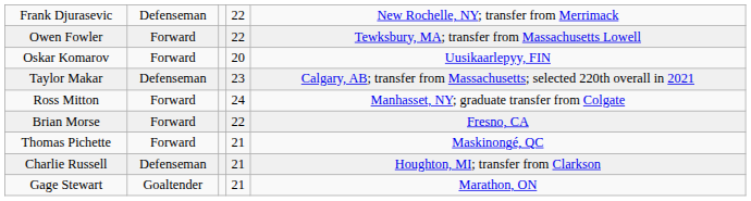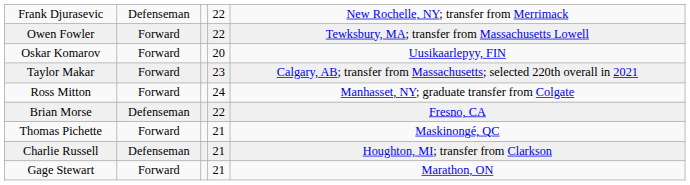Taylor Makar | column 2: Defenseman -> Forward
Brian Morse | column 2: Forward -> Defenseman
Gage Stewart | column 2: Goaltender -> Forward
